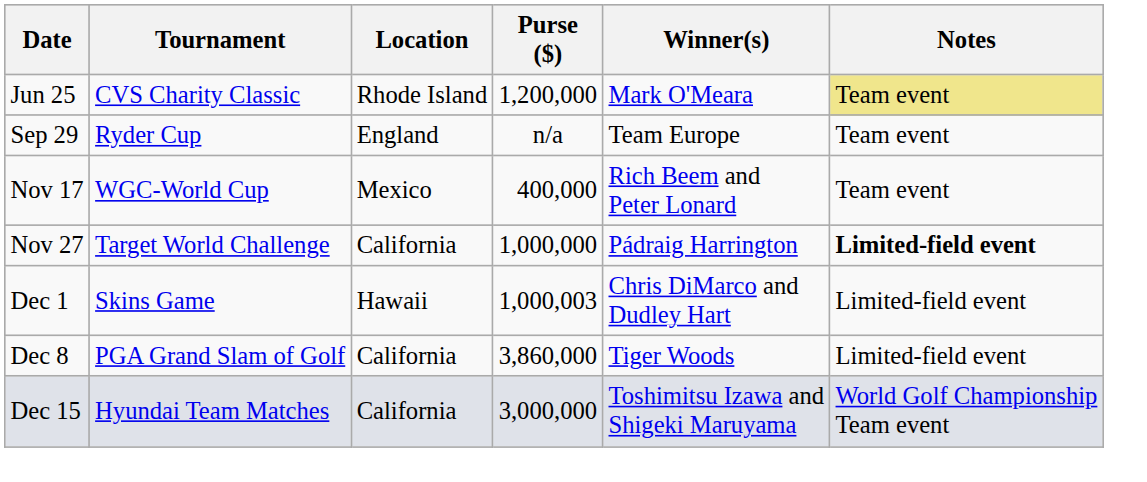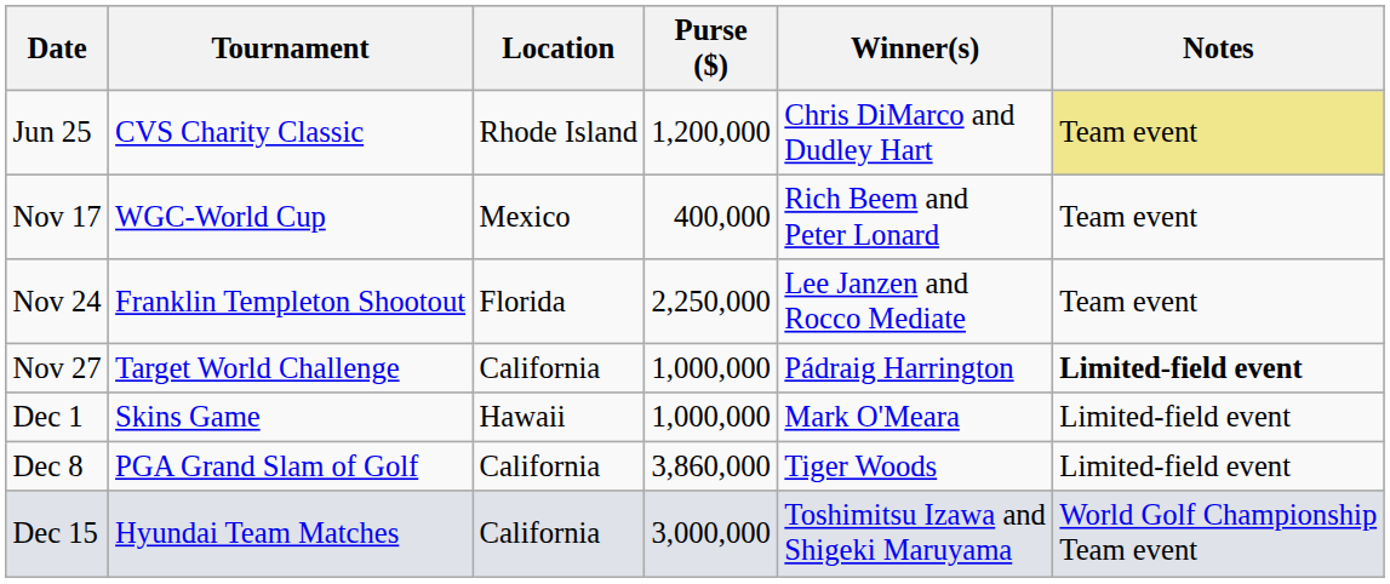Jun 25 | Winner(s): Mark O'Meara -> Chris DiMarco and Dudley Hart
- row: Sep 29 | Ryder Cup | England | n/a | Team Europe | Team event
+ row: Nov 24 | Franklin Templeton Shootout | Florida | 2,250,000 | Lee Janzen and Rocco Mediate | Team event
Dec 1 | Purse ($): 1,000,003 -> 1,000,000
Dec 1 | Winner(s): Chris DiMarco and Dudley Hart -> Mark O'Meara
